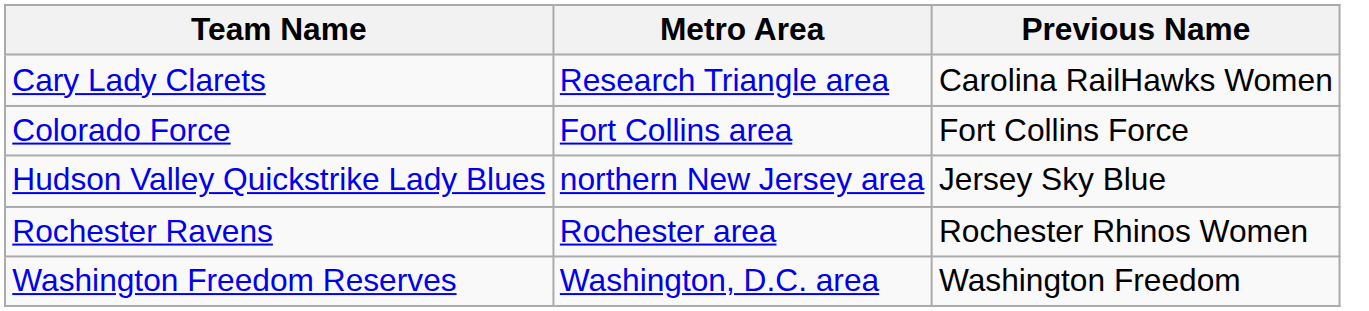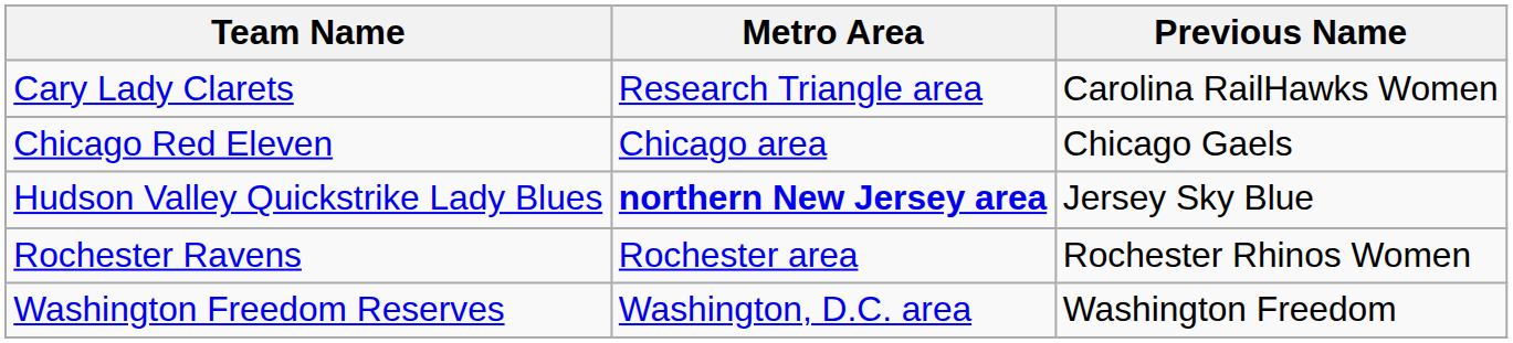+ row: Chicago Red Eleven | Chicago area | Chicago Gaels
- row: Colorado Force | Fort Collins area | Fort Collins Force
Hudson Valley Quickstrike Lady Blues | Metro Area: normal -> bold
